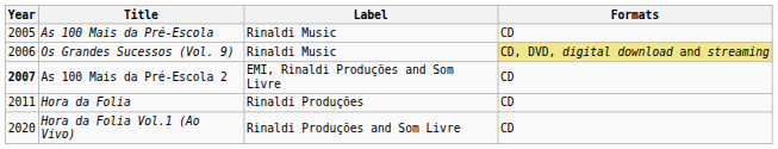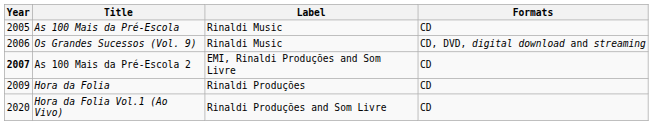Os Grandes Sucessos (Vol. 9) | Formats: khaki background -> no background
Hora da Folia | Year: 2011 -> 2009
